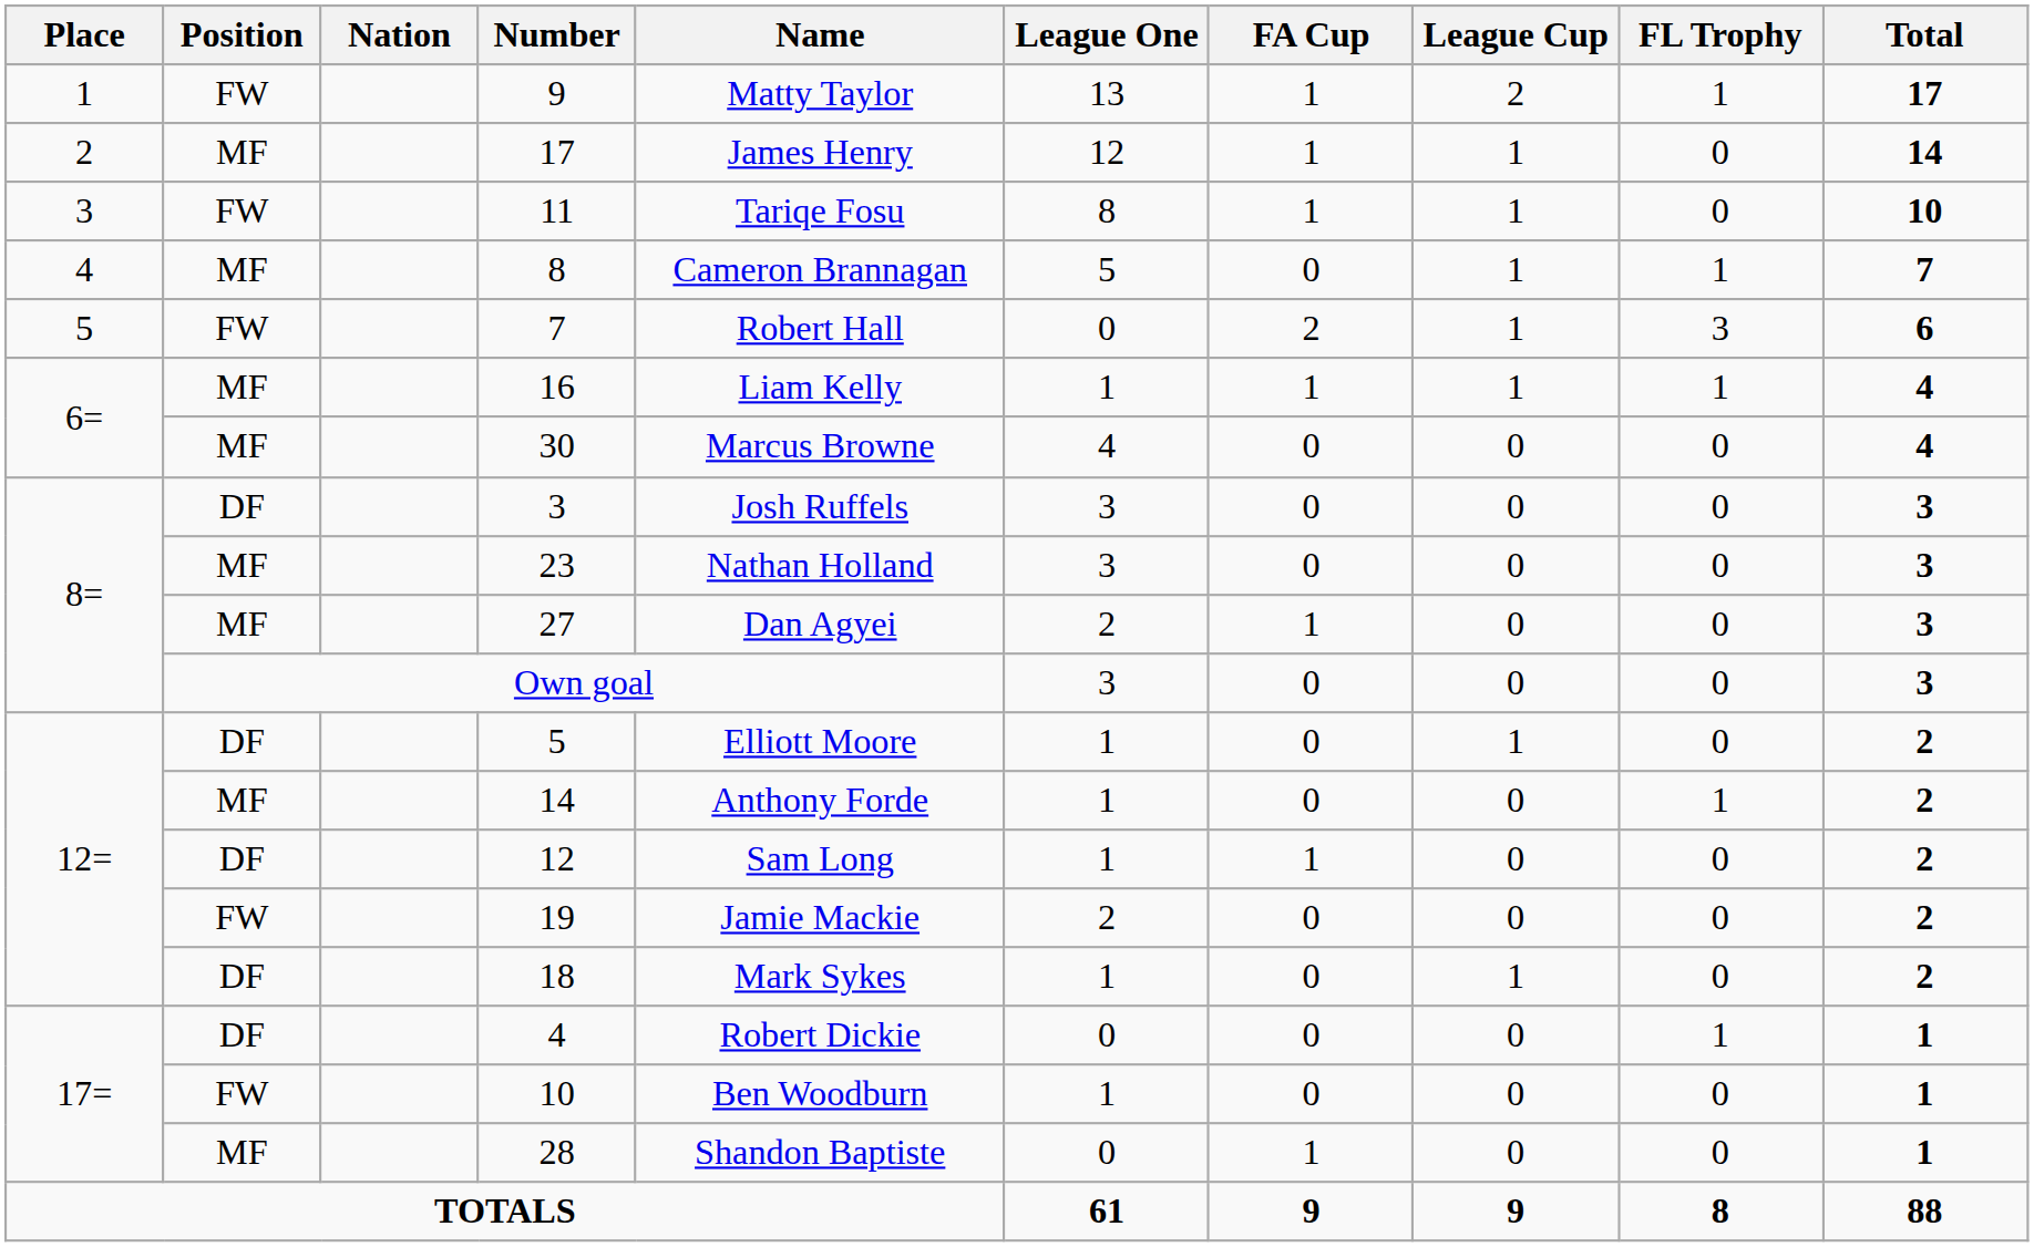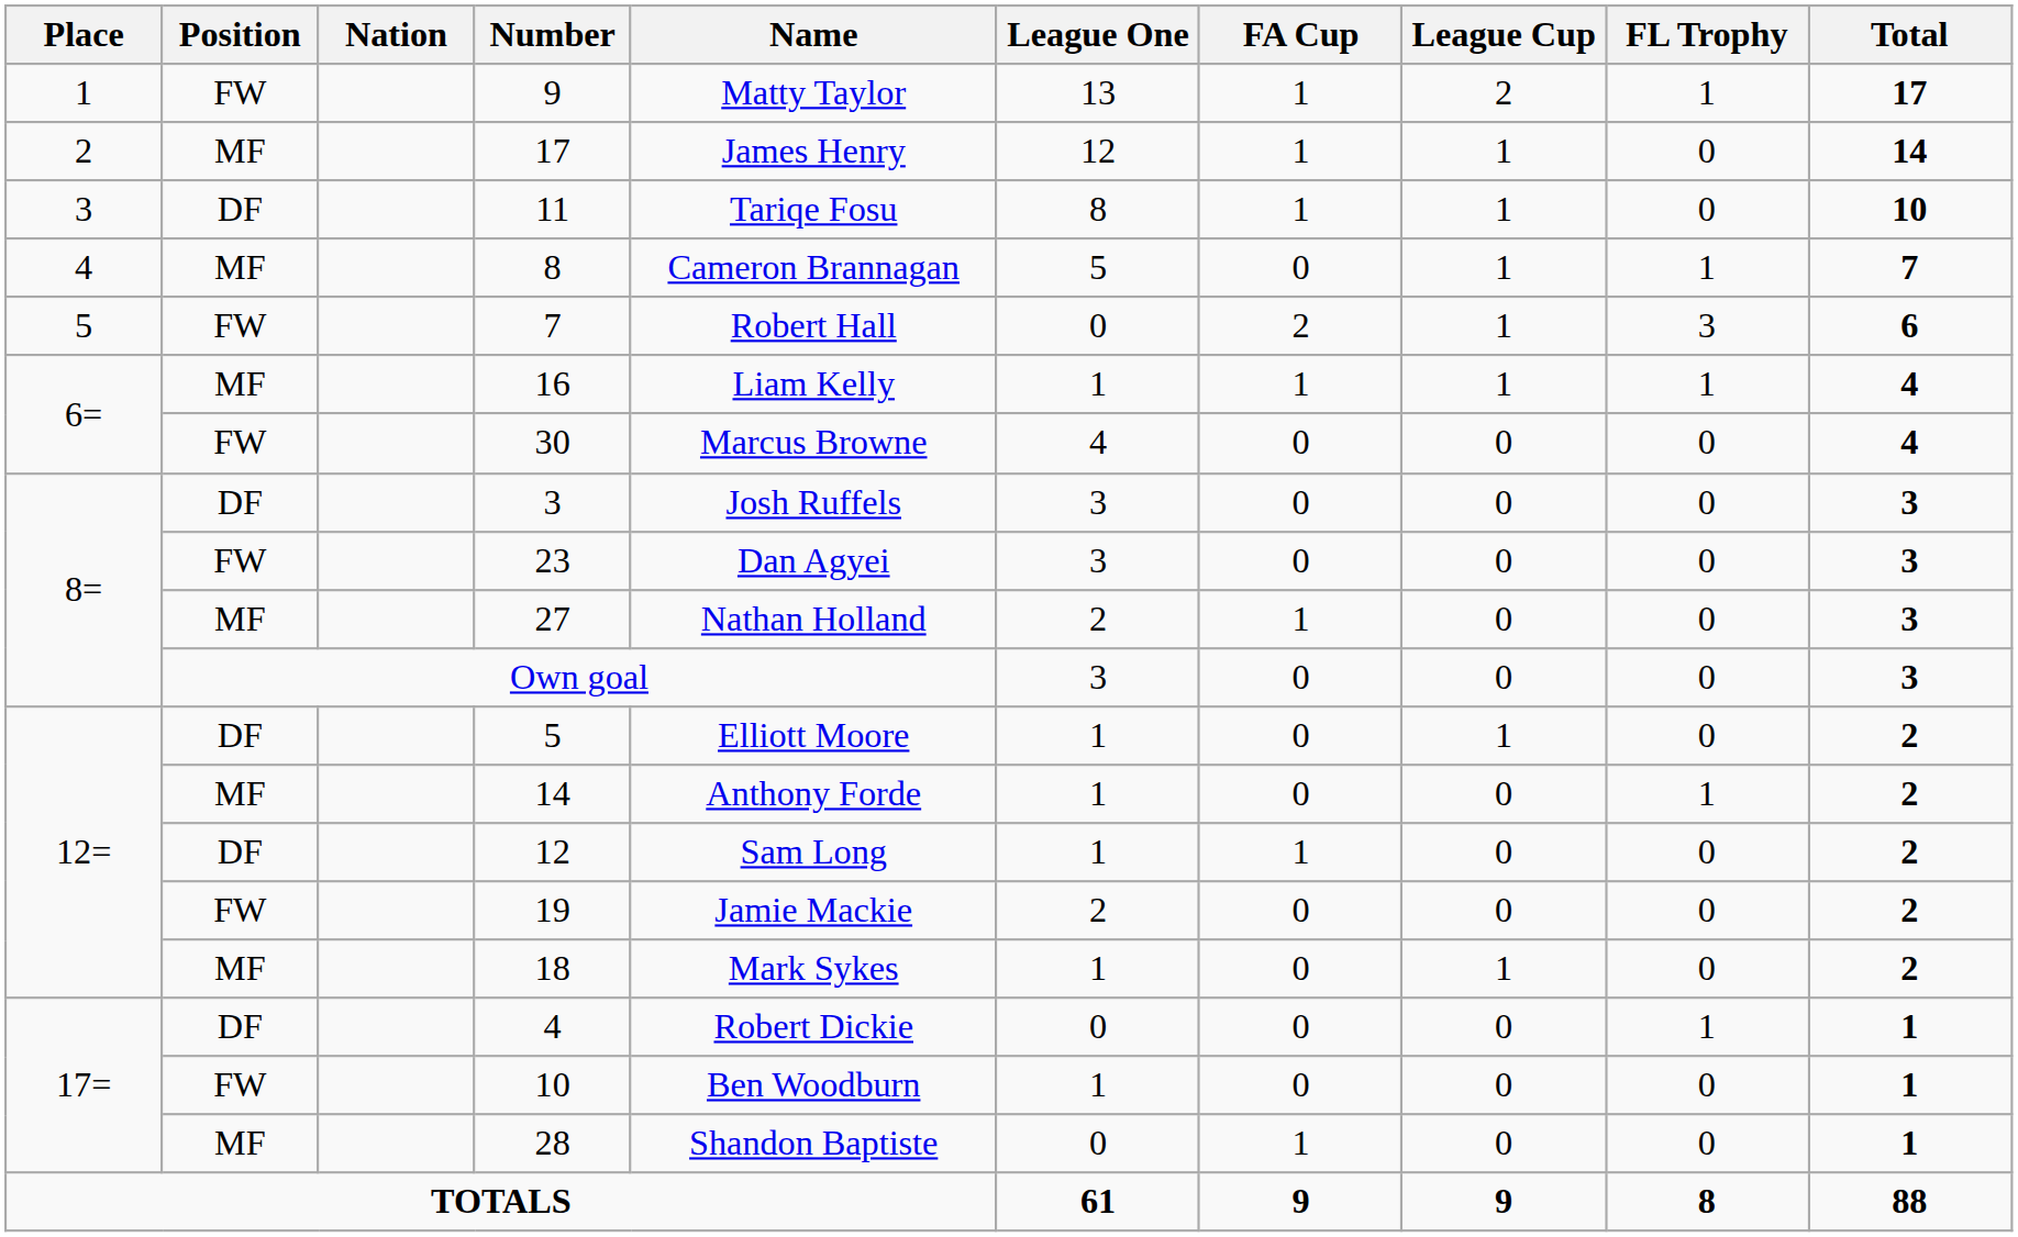11 | Position: FW -> DF
30 | Position: MF -> FW
23 | Position: MF -> FW
23 | Name: Nathan Holland -> Dan Agyei
27 | Name: Dan Agyei -> Nathan Holland
18 | Position: DF -> MF
